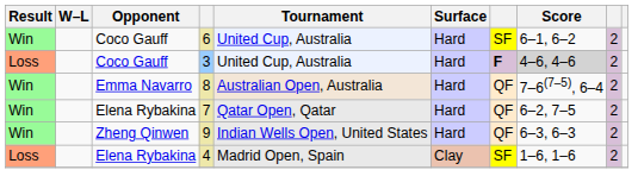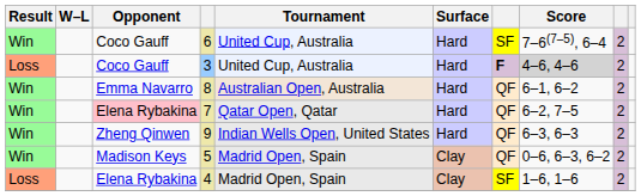6 | Score: 6–1, 6–2 -> 7–6(7–5), 6–4
8 | Score: 7–6(7–5), 6–4 -> 6–1, 6–2
7 | Opponent: no background -> pink background
+ row: Win | Madison Keys | 5 | Madrid Open, Spain | Clay | QF | 0–6, 6–3, 6–2 | 2
